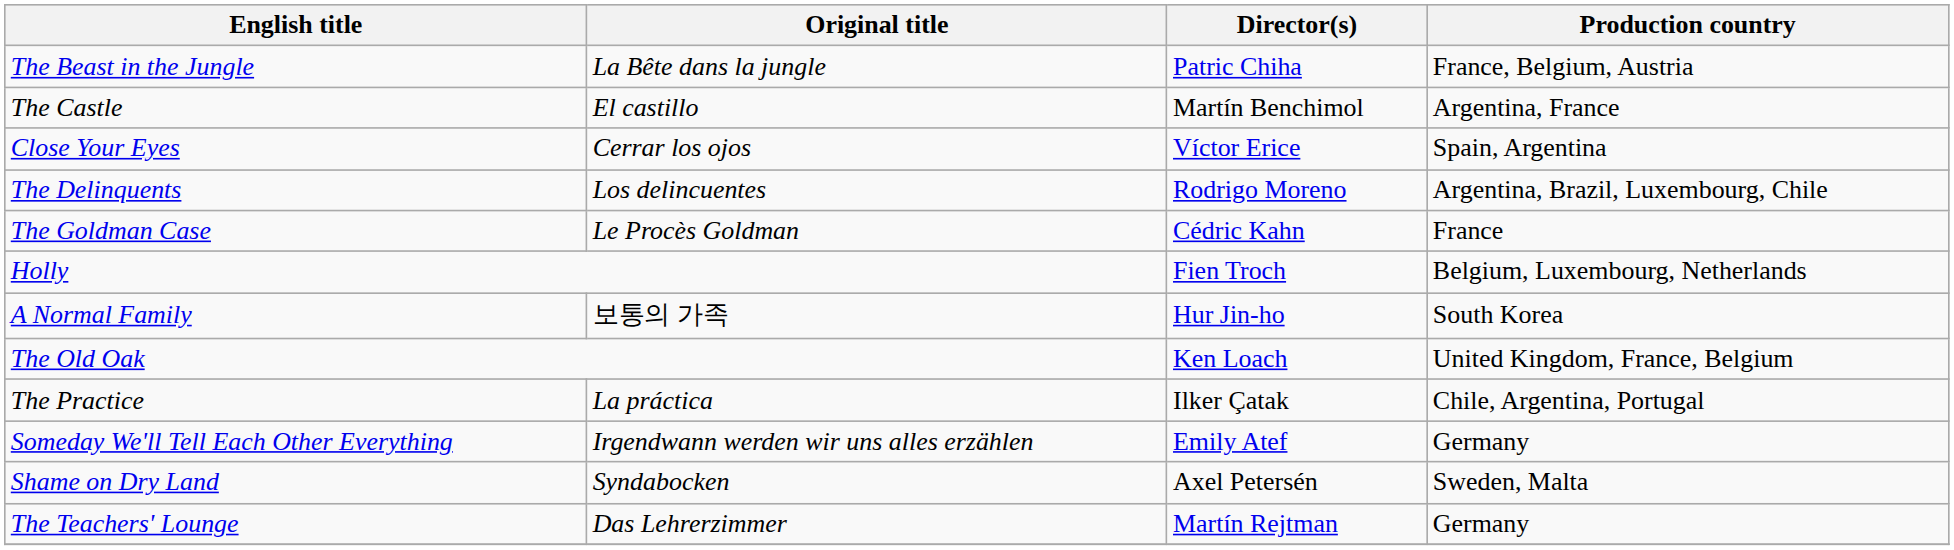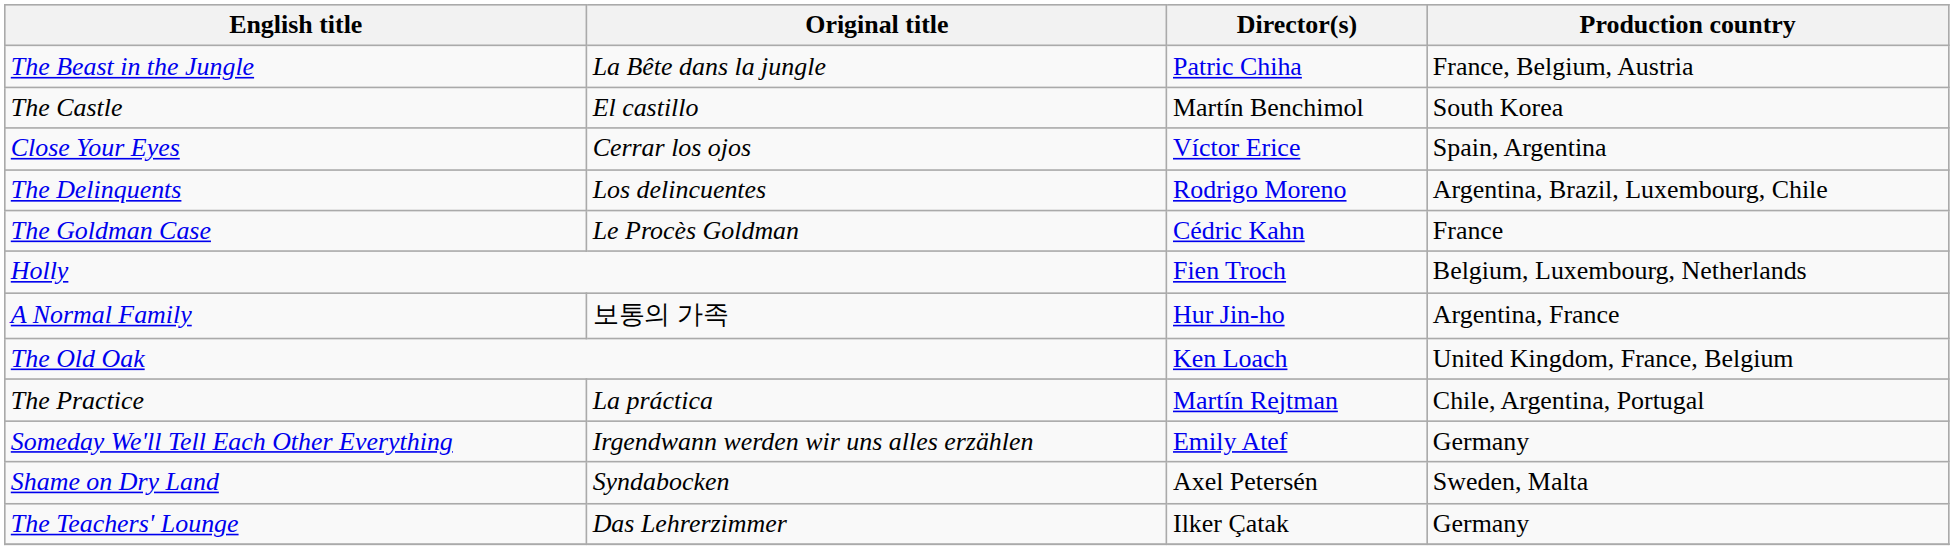The Castle | Production country: Argentina, France -> South Korea
A Normal Family | Production country: South Korea -> Argentina, France
The Practice | Director(s): Ilker Çatak -> Martín Rejtman
The Teachers' Lounge | Director(s): Martín Rejtman -> Ilker Çatak
